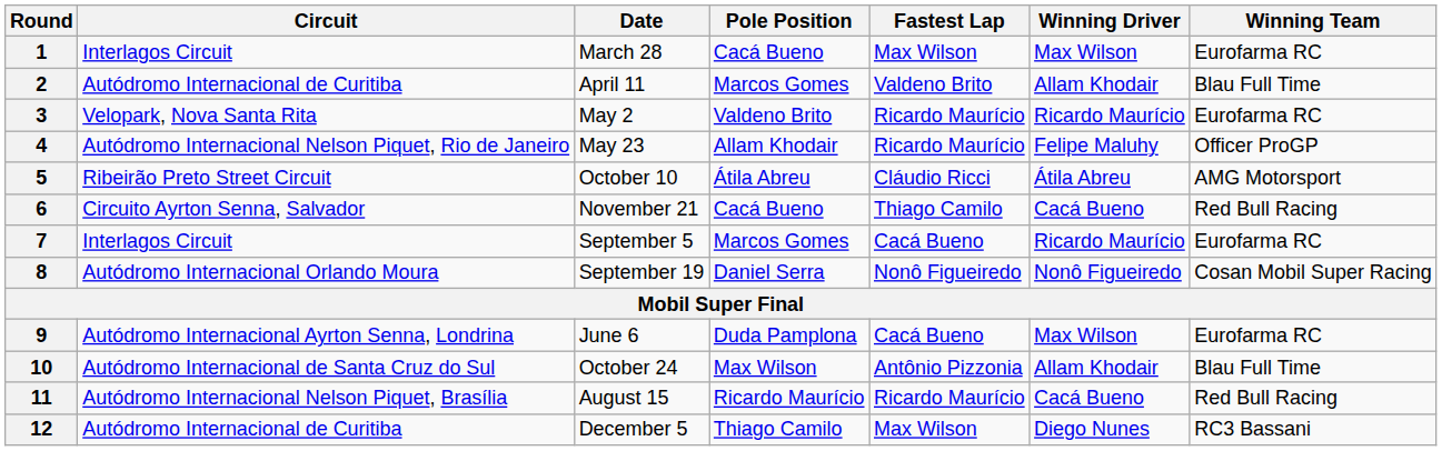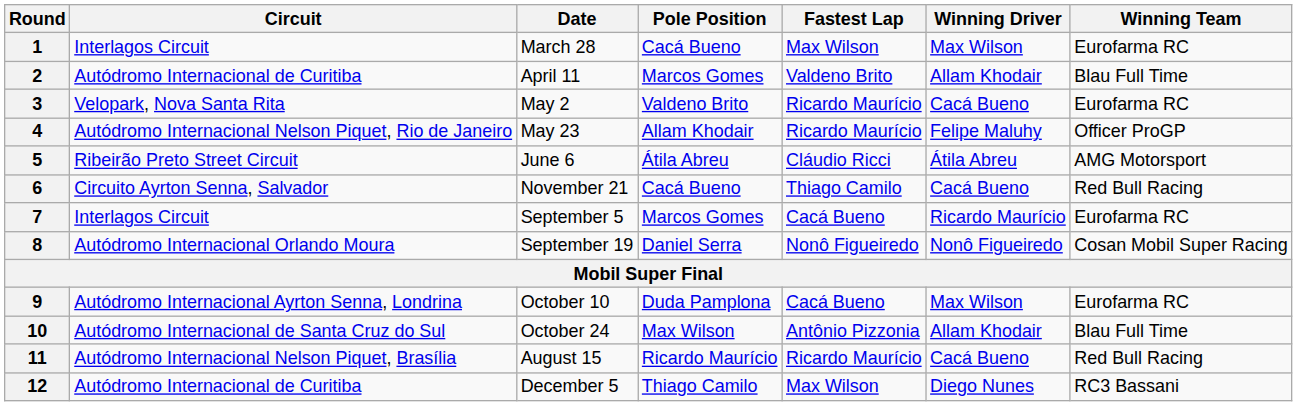3 | Winning Driver: Ricardo Maurício -> Cacá Bueno
5 | Date: October 10 -> June 6
9 | Date: June 6 -> October 10
